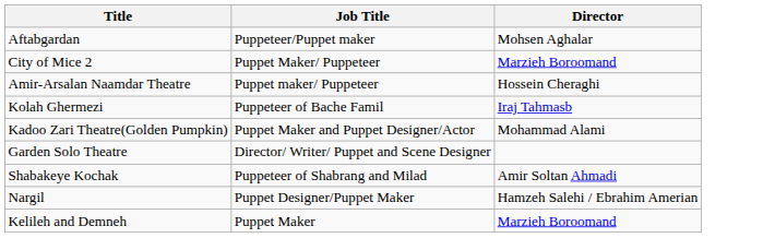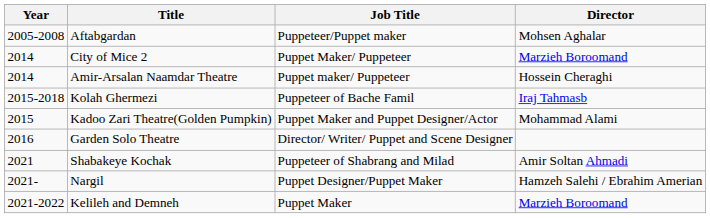+ column: Year | 2005-2008 | 2014 | 2014 | 2015-2018 | 2015 | 2016 | 2021 | 2021- | 2021-2022
